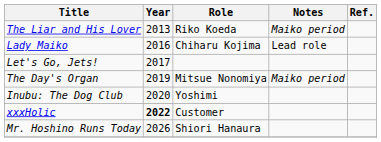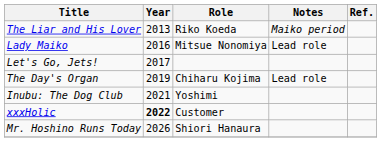Lady Maiko | Role: Chiharu Kojima -> Mitsue Nonomiya
The Day's Organ | Role: Mitsue Nonomiya -> Chiharu Kojima
The Day's Organ | Notes: Maiko period -> Lead role
Inubu: The Dog Club | Year: 2020 -> 2021
